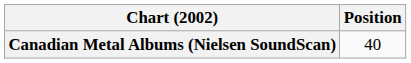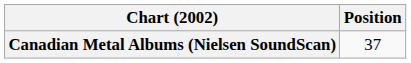Canadian Metal Albums (Nielsen SoundScan) | Position: 40 -> 37
